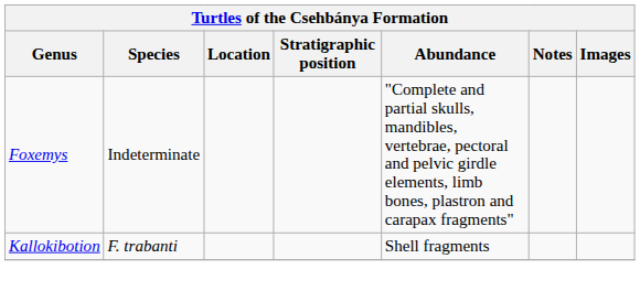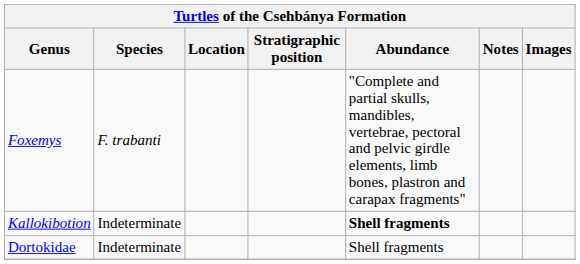Foxemys | Species: Indeterminate -> F. trabanti
Kallokibotion | Species: F. trabanti -> Indeterminate
Kallokibotion | Abundance: normal -> bold
+ row: Dortokidae | Indeterminate | Shell fragments
